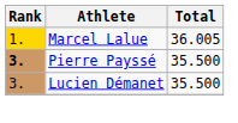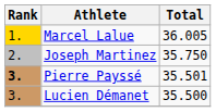+ row: 2. | Joseph Martinez | 35.750
Pierre Payssé | Total: 35.500 -> 35.501
